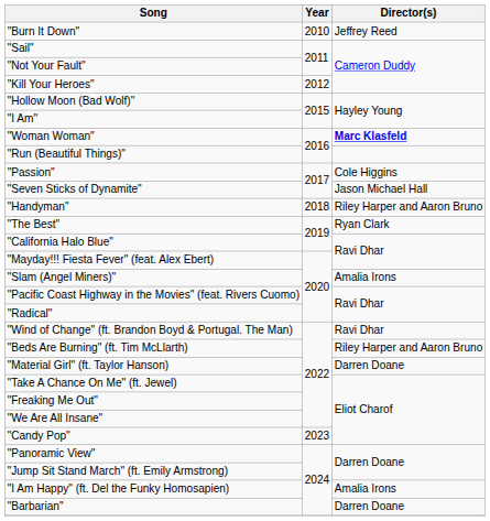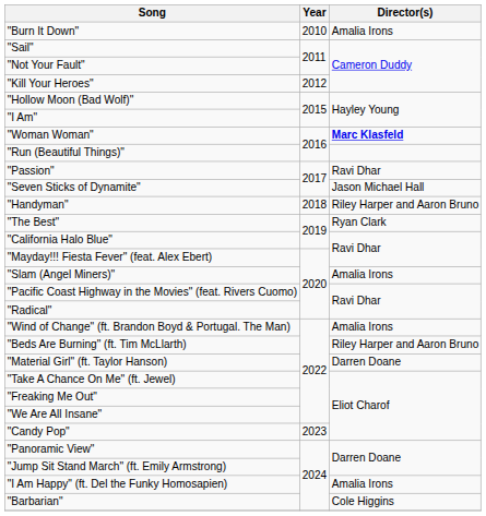"Burn It Down" | Director(s): Jeffrey Reed -> Amalia Irons
"Passion" | Director(s): Cole Higgins -> Ravi Dhar
"Wind of Change" (ft. Brandon Boyd & Portugal. The Man) | Director(s): Ravi Dhar -> Amalia Irons
"Barbarian" | Director(s): Darren Doane -> Cole Higgins
